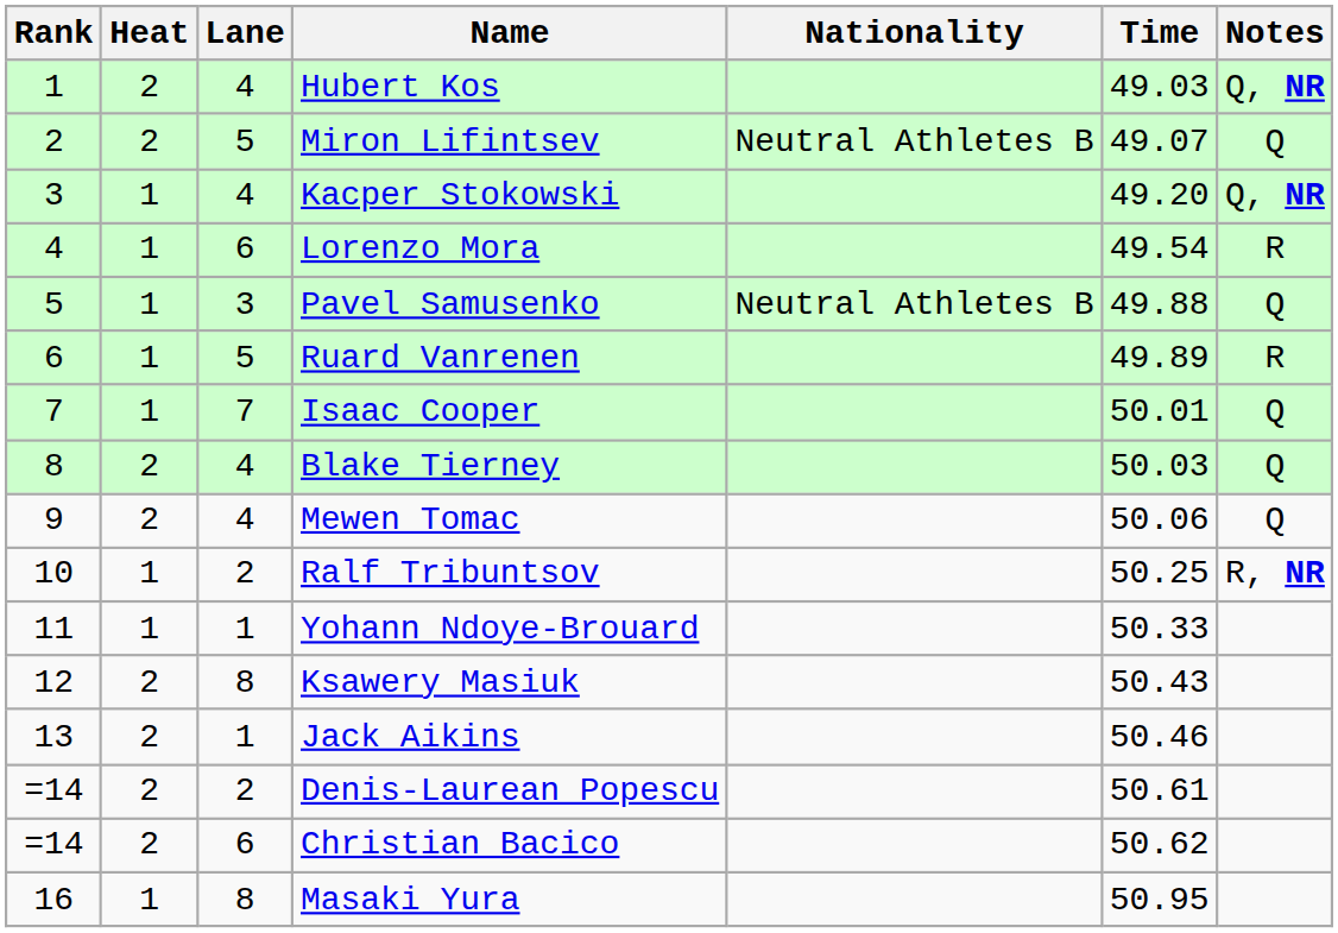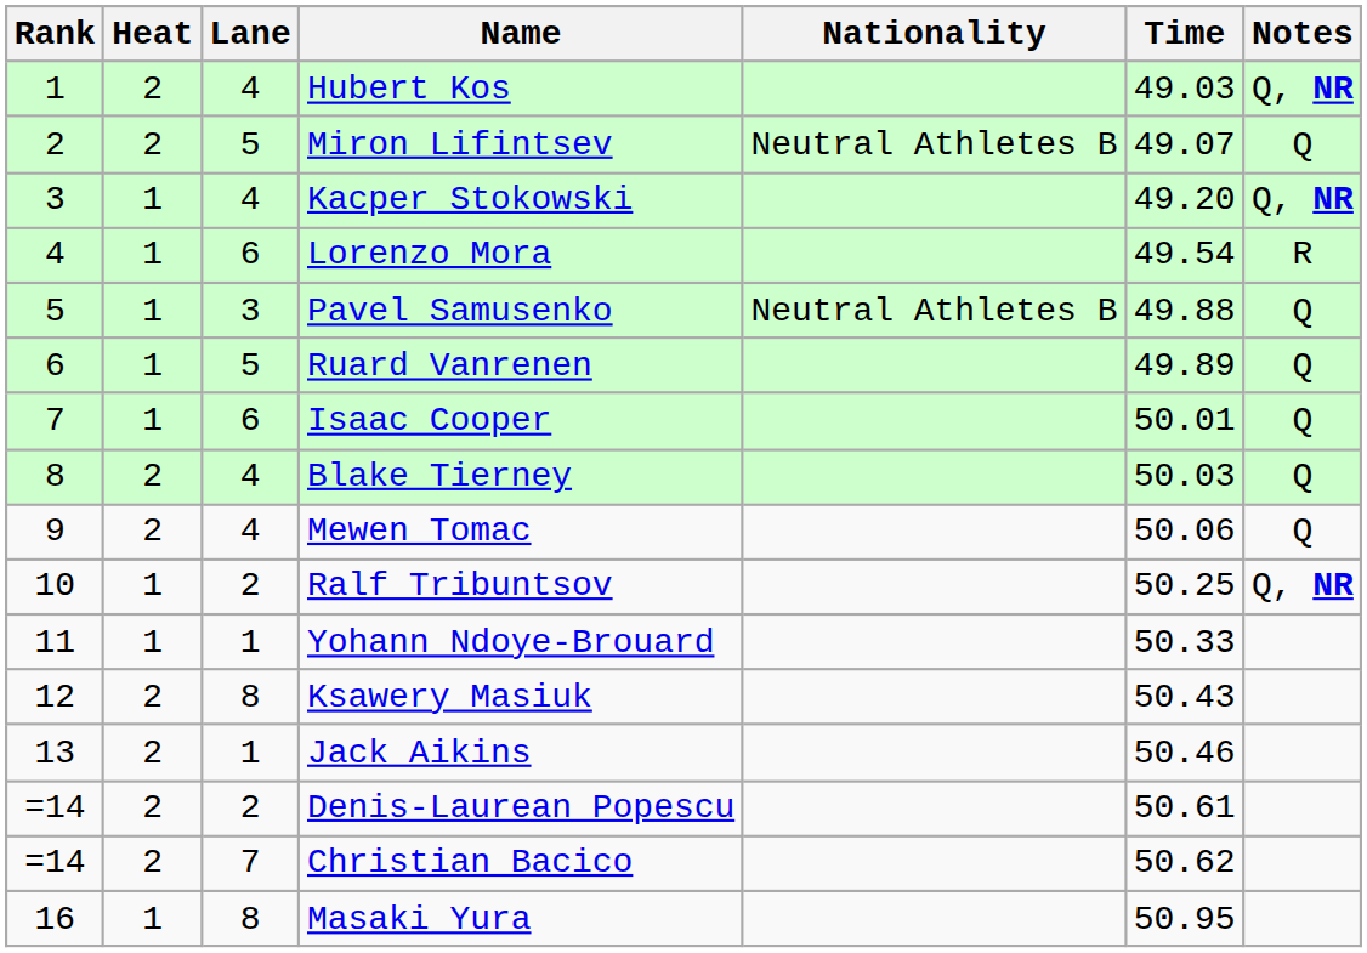Ruard Vanrenen | Notes: R -> Q
Isaac Cooper | Lane: 7 -> 6
Ralf Tribuntsov | Notes: R, NR -> Q, NR
Christian Bacico | Lane: 6 -> 7
